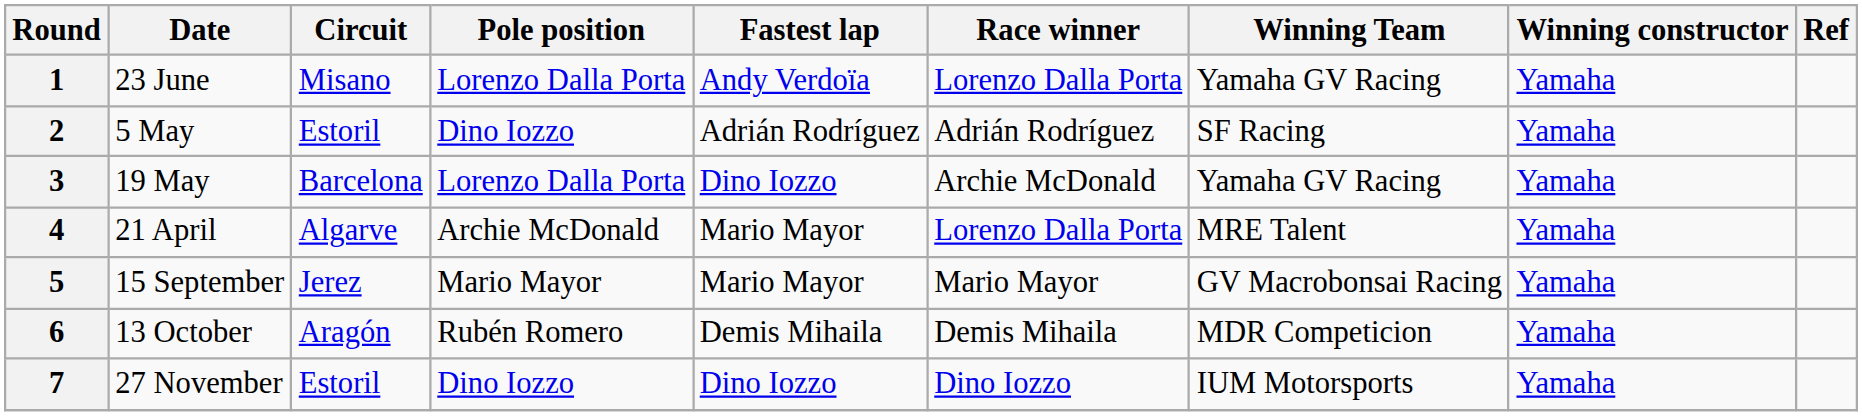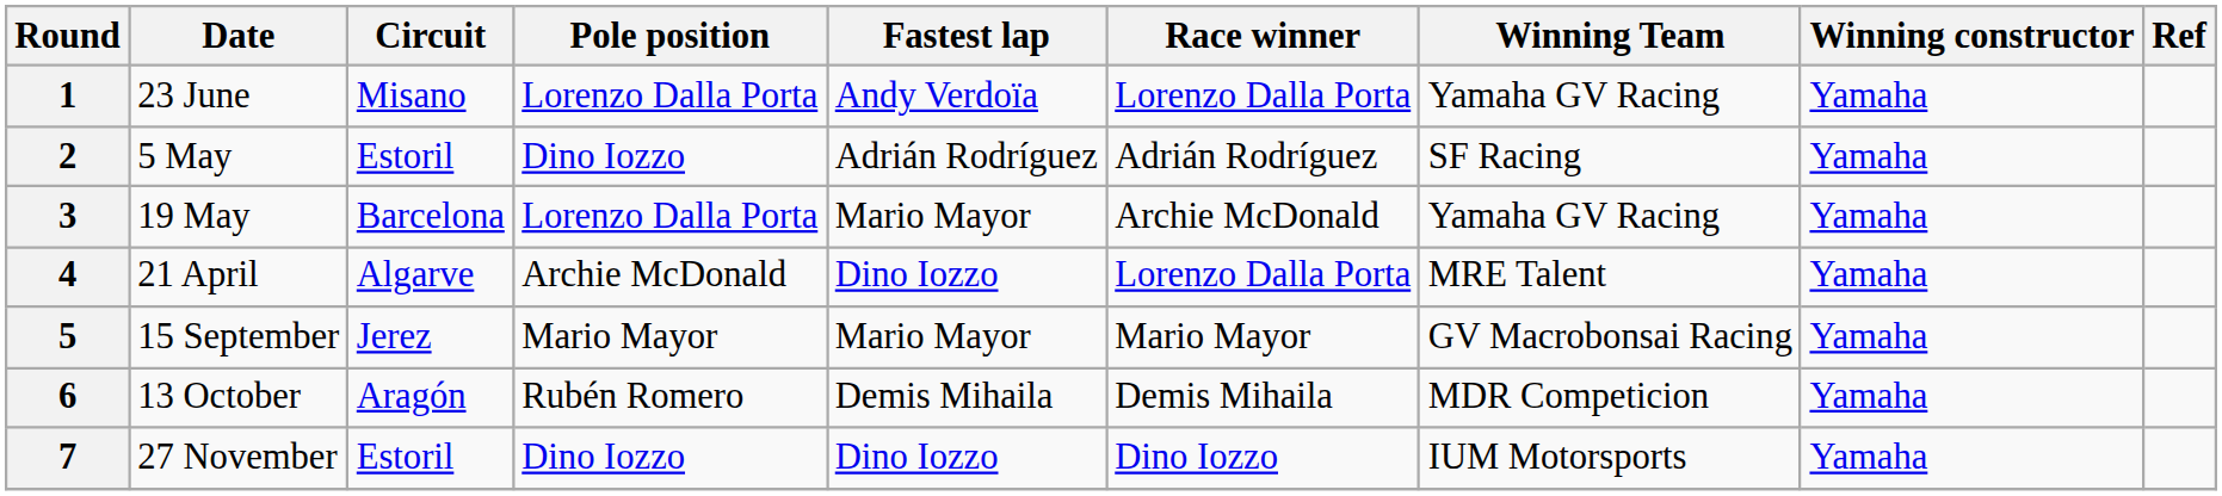3 | Fastest lap: Dino Iozzo -> Mario Mayor
4 | Fastest lap: Mario Mayor -> Dino Iozzo
